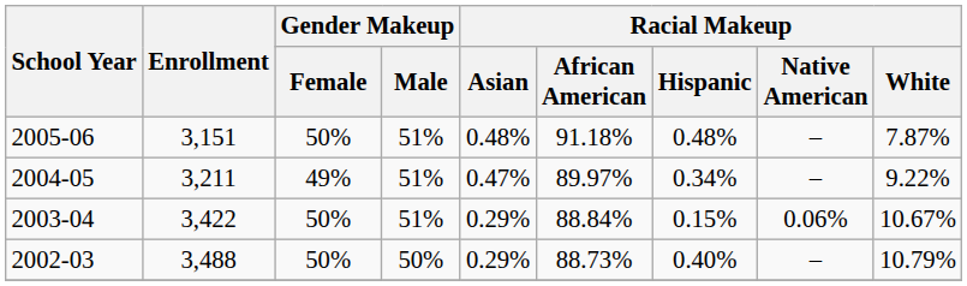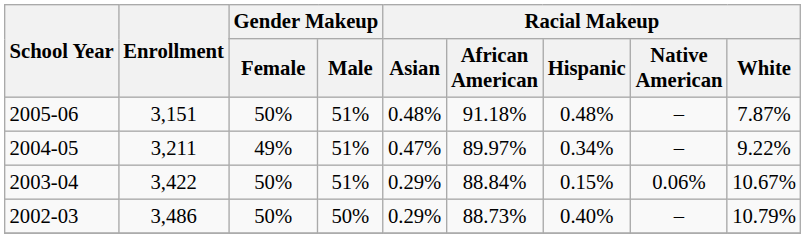2002-03 | Enrollment: 3,488 -> 3,486
